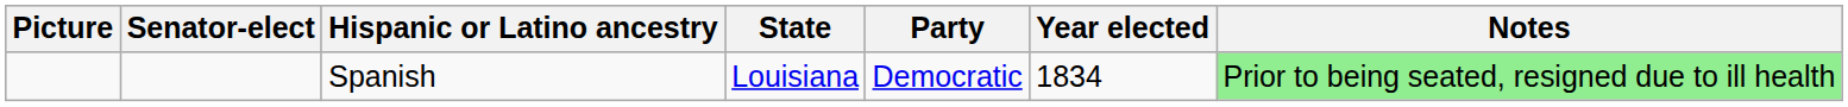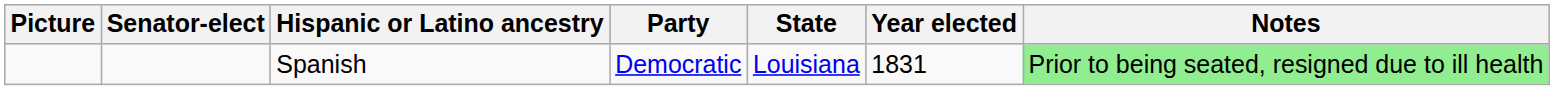columns swapped: Party <-> State
Spanish | Year elected: 1834 -> 1831
